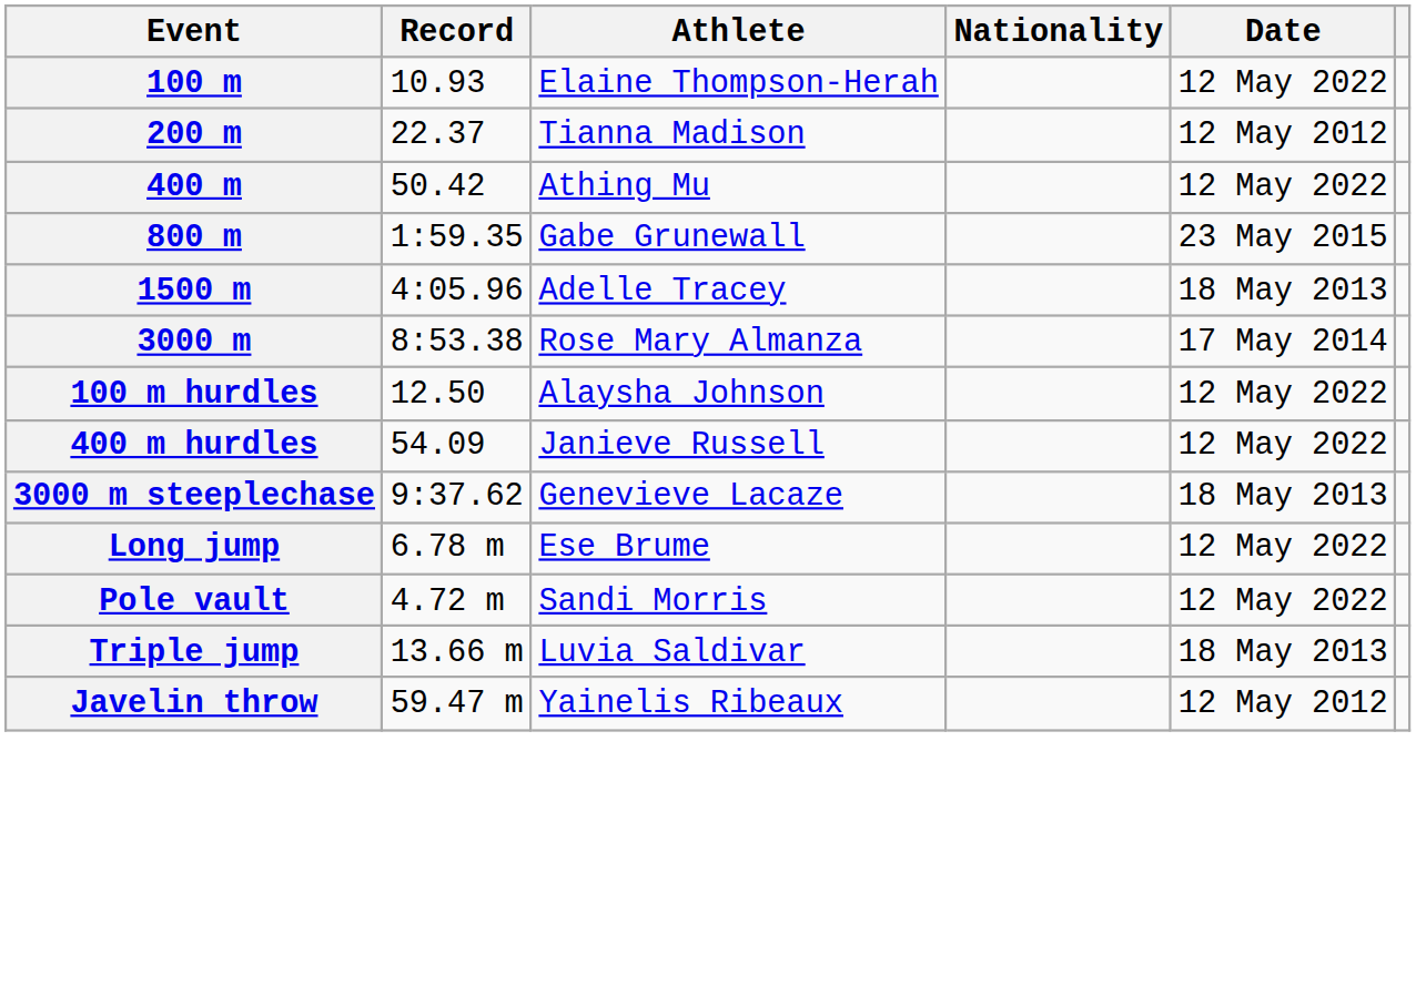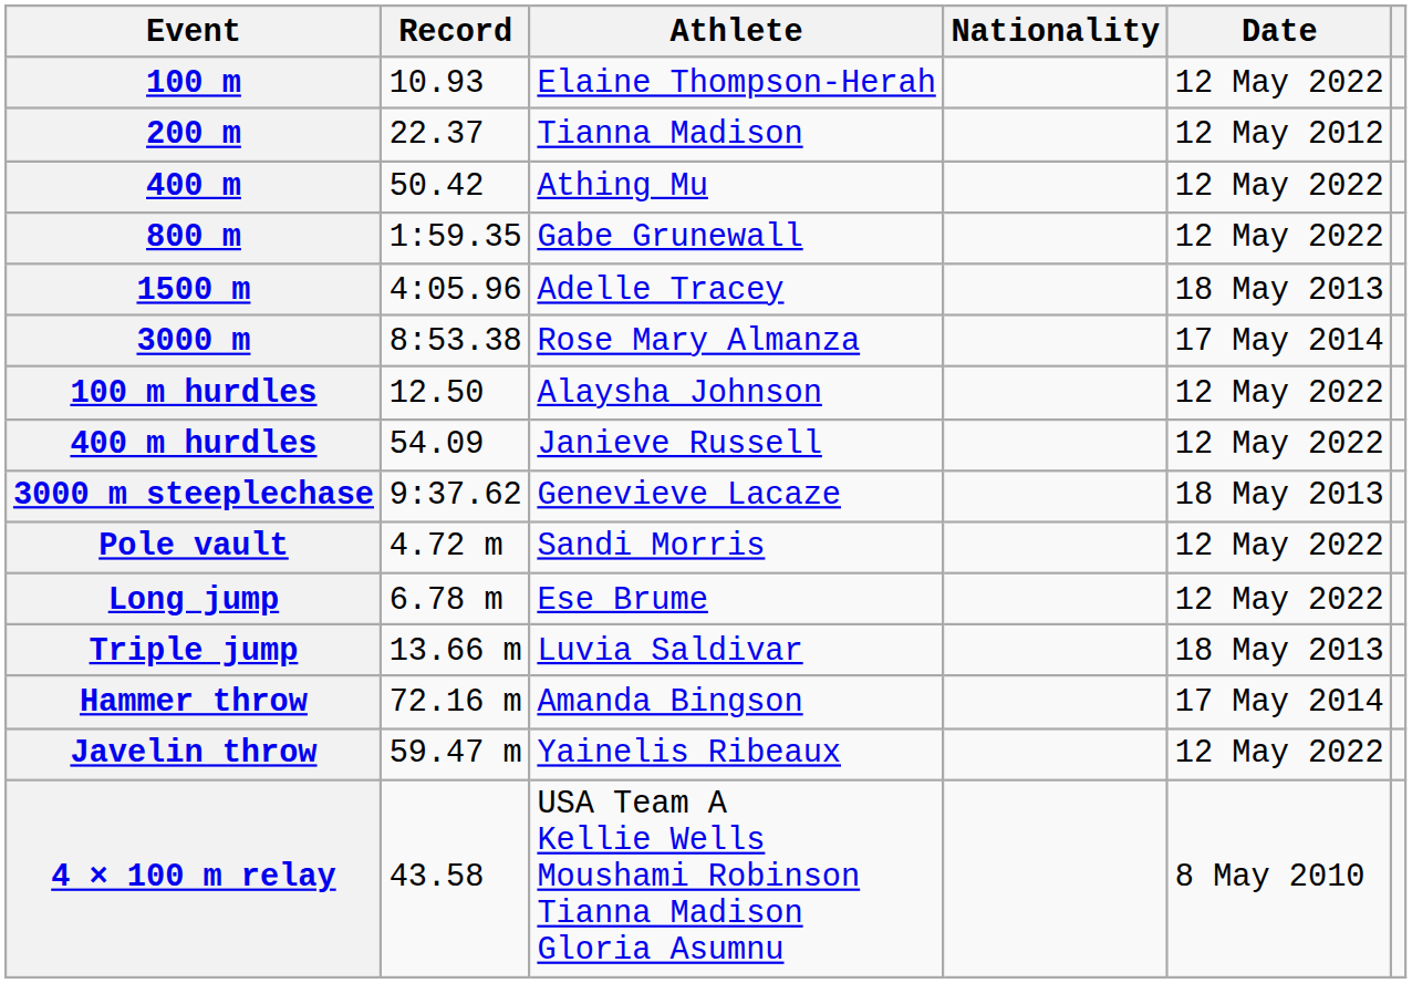800 m | Date: 23 May 2015 -> 12 May 2022
rows swapped: Pole vault <-> Long jump
+ row: Hammer throw | 72.16 m | Amanda Bingson | 17 May 2014
Javelin throw | Date: 12 May 2012 -> 12 May 2022
+ row: 4 × 100 m relay | 43.58 | USA Team A Kellie Wells Moushami Robinson Tianna Madison Gloria Asumnu | 8 May 2010
